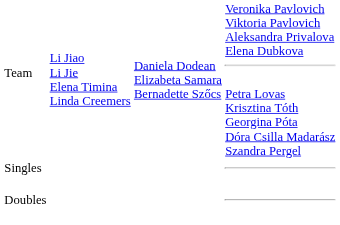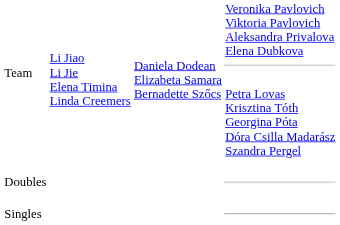rows swapped: Singles <-> Doubles
